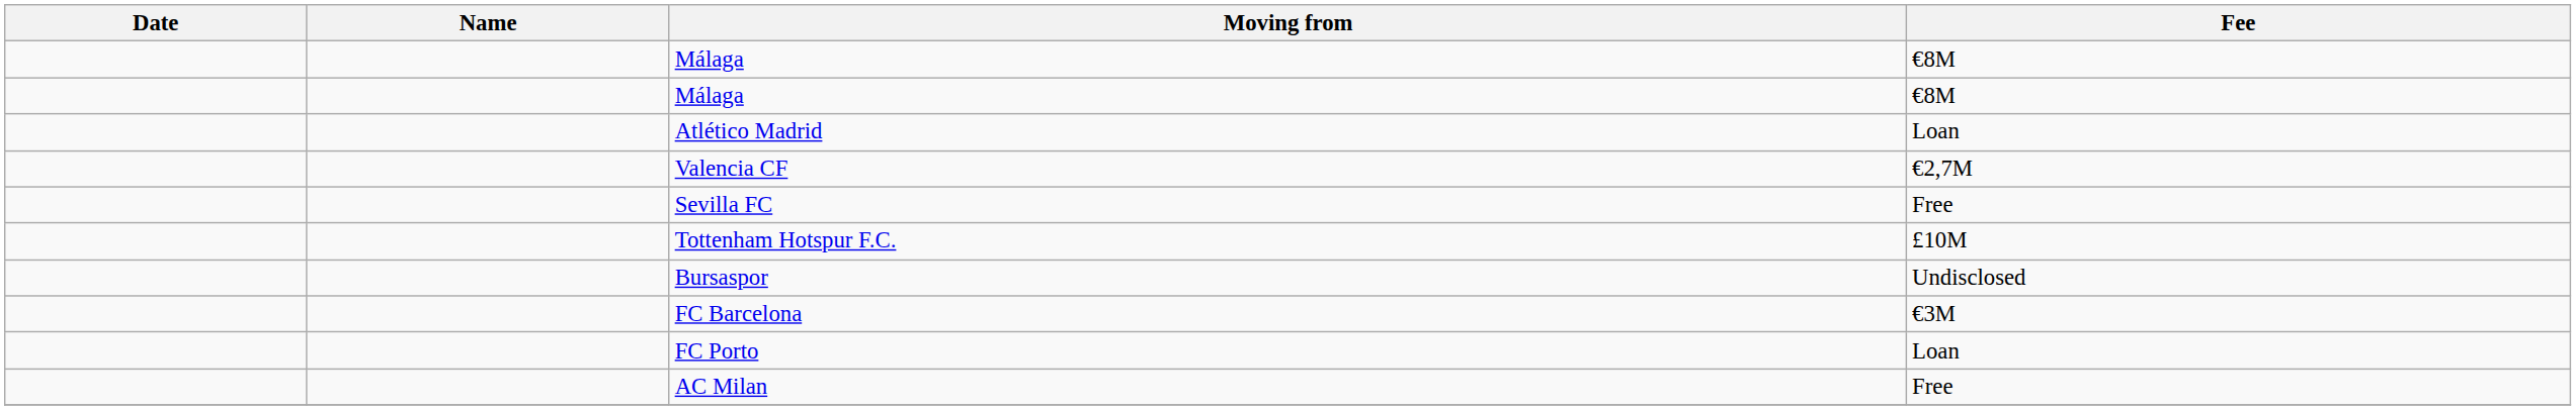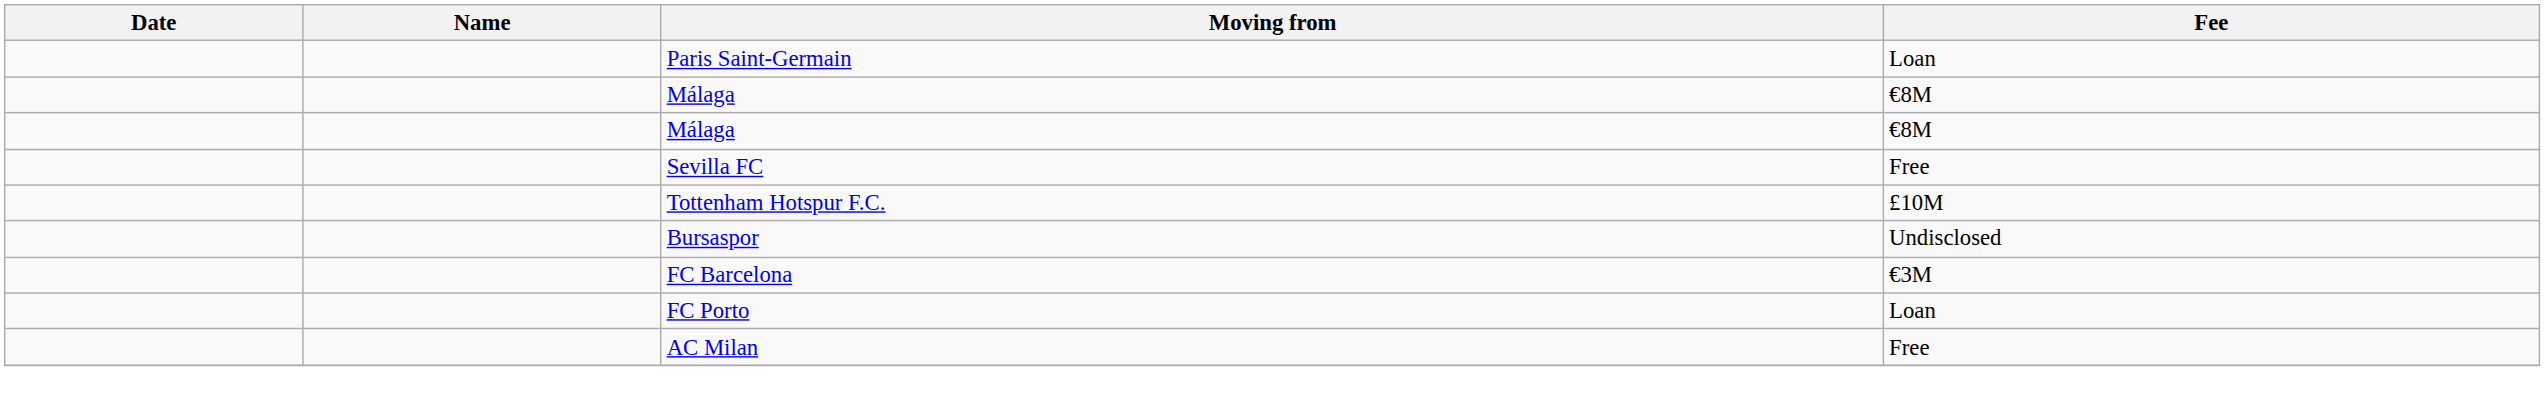+ row: Paris Saint-Germain | Loan
- row: Atlético Madrid | Loan
- row: Valencia CF | €2,7M
